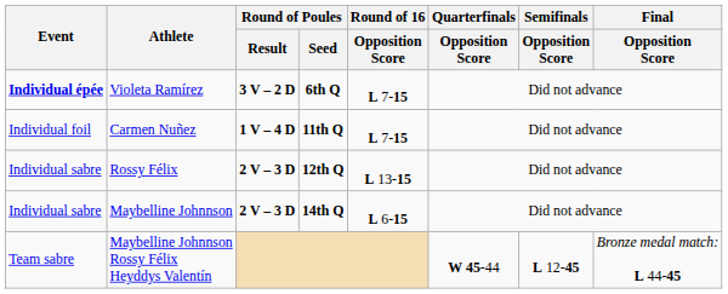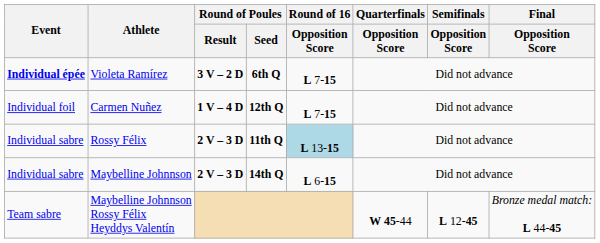Carmen Nuñez | Round of Poules / Seed: 11th Q -> 12th Q
Rossy Félix | Round of Poules / Seed: 12th Q -> 11th Q
Rossy Félix | Round of 16 / Opposition Score: no background -> lightblue background
